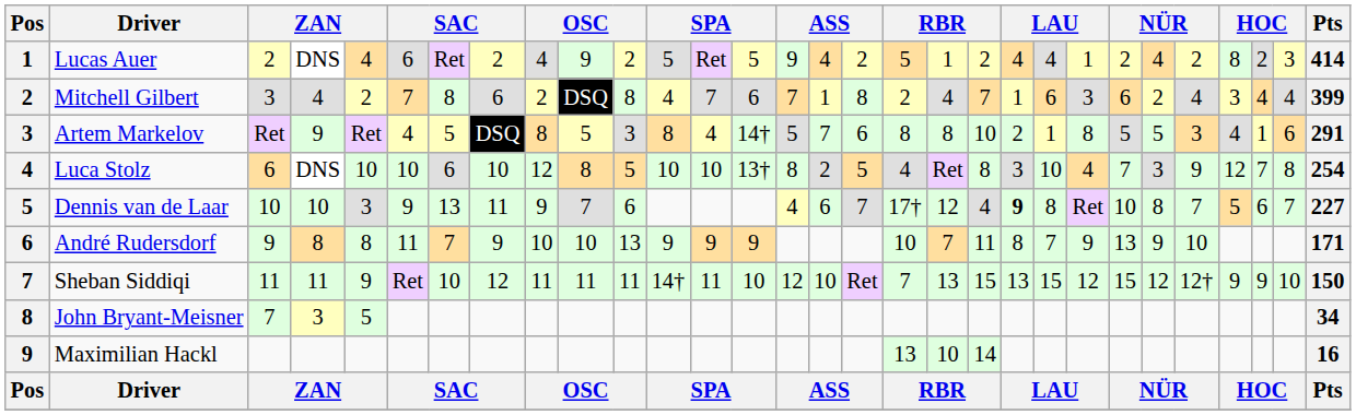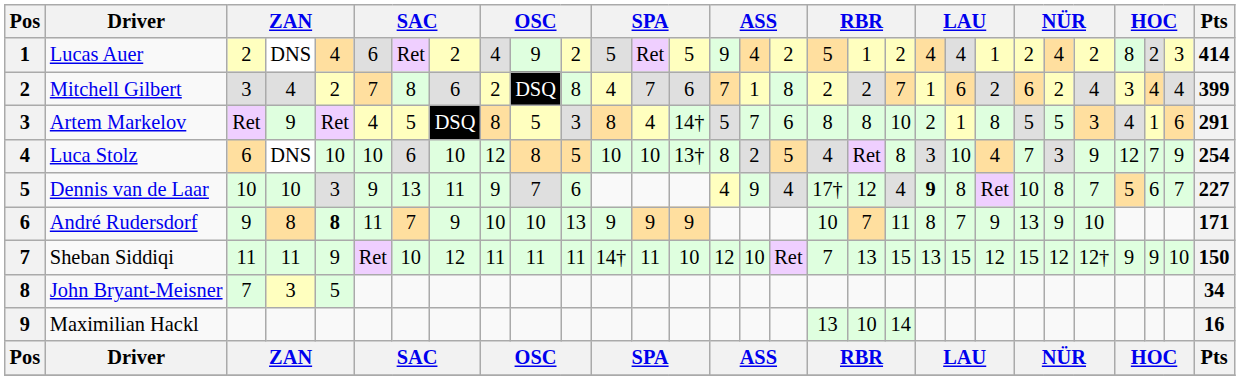Mitchell Gilbert | column 19: 4 -> 2
Mitchell Gilbert | column 23: 3 -> 2
Luca Stolz | column 29: 8 -> 9
Dennis van de Laar | column 16: 6 -> 9
Dennis van de Laar | column 17: 7 -> 4
André Rudersdorf | column 5: normal -> bold
